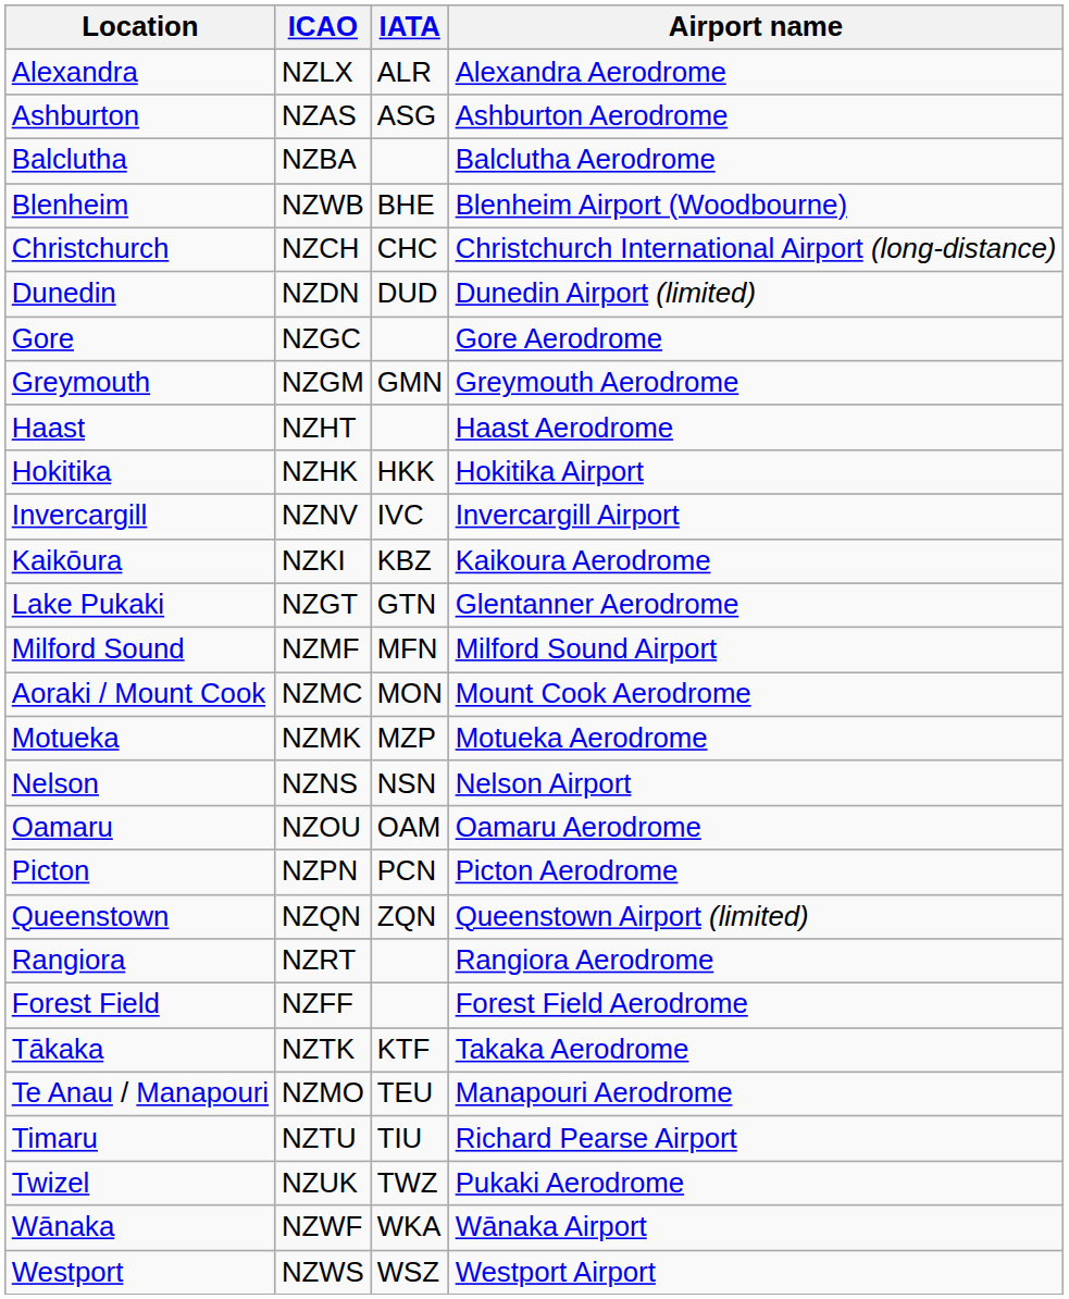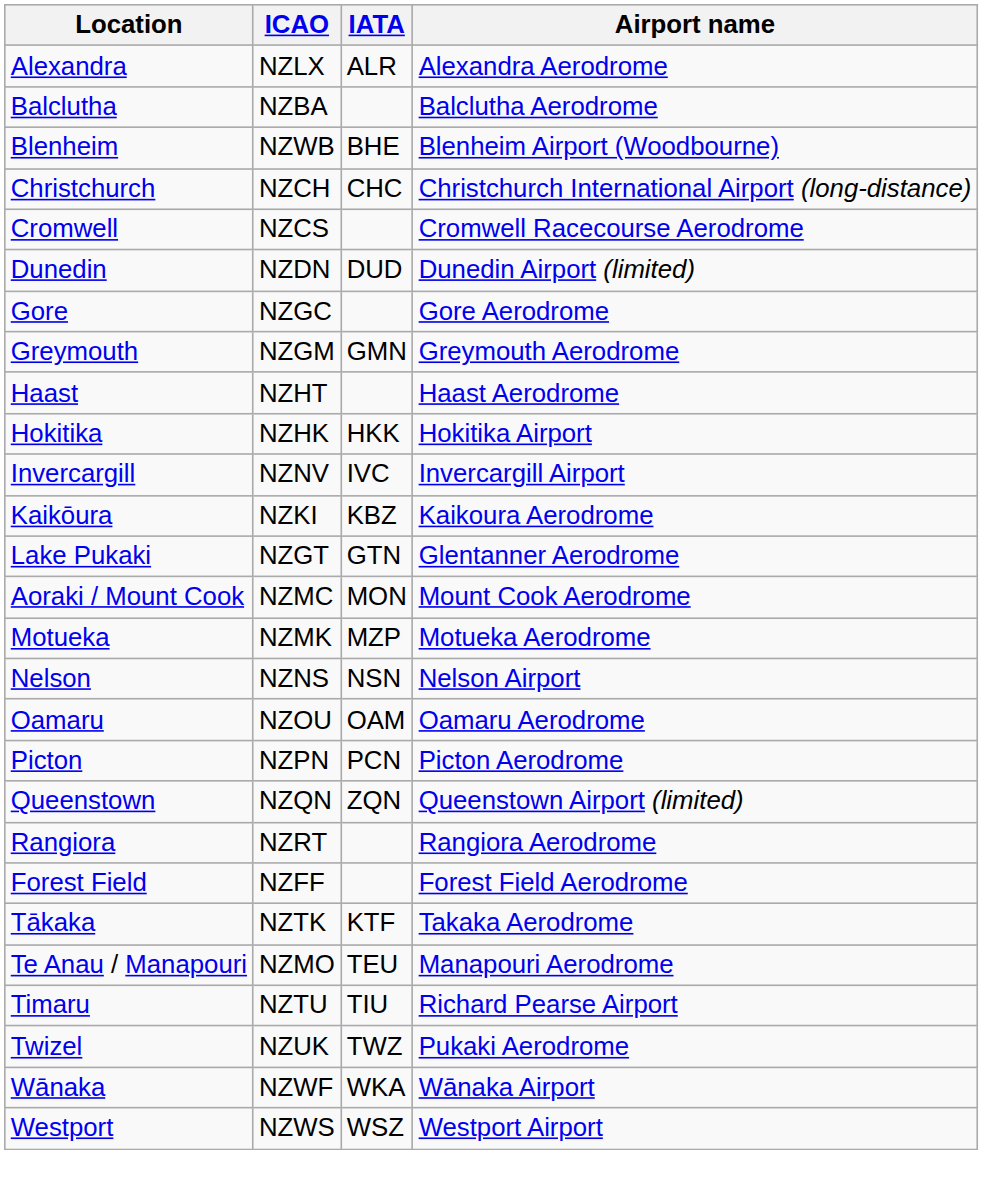- row: Ashburton | NZAS | ASG | Ashburton Aerodrome
+ row: Cromwell | NZCS | Cromwell Racecourse Aerodrome
- row: Milford Sound | NZMF | MFN | Milford Sound Airport
